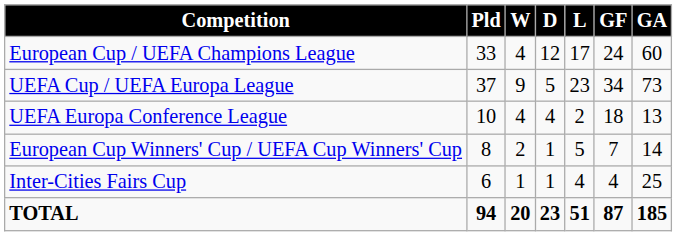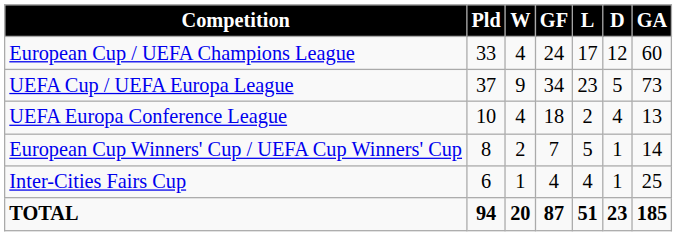columns swapped: D <-> GF
